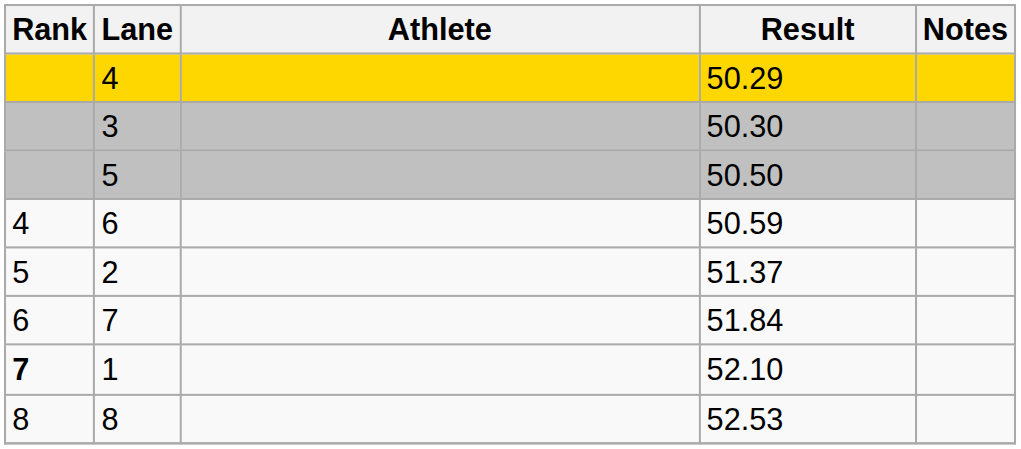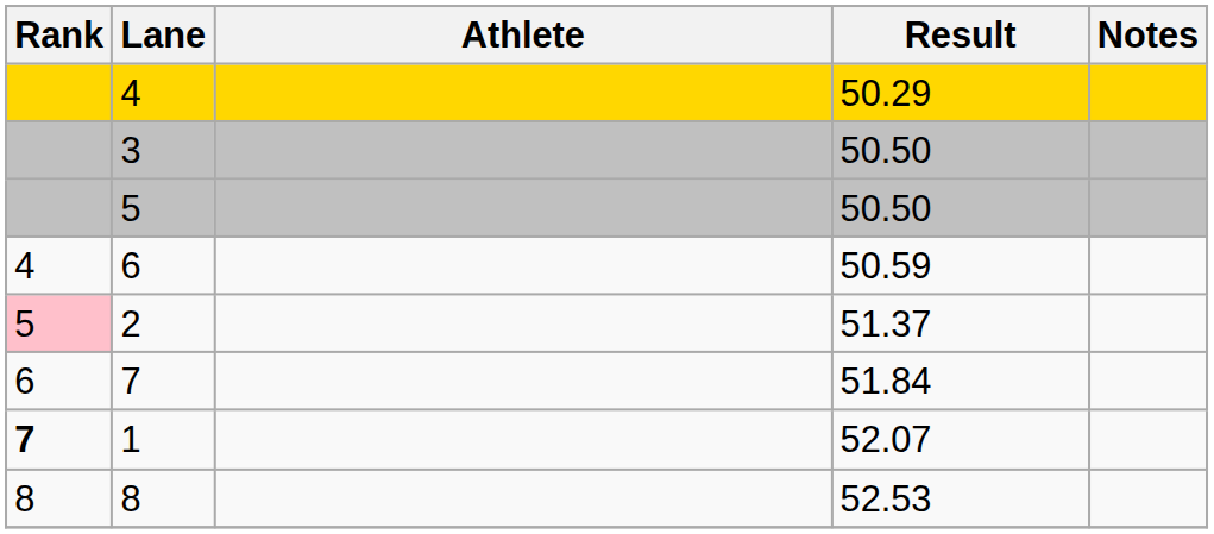3 | Result: 50.30 -> 50.50
2 | Rank: no background -> pink background
1 | Result: 52.10 -> 52.07
